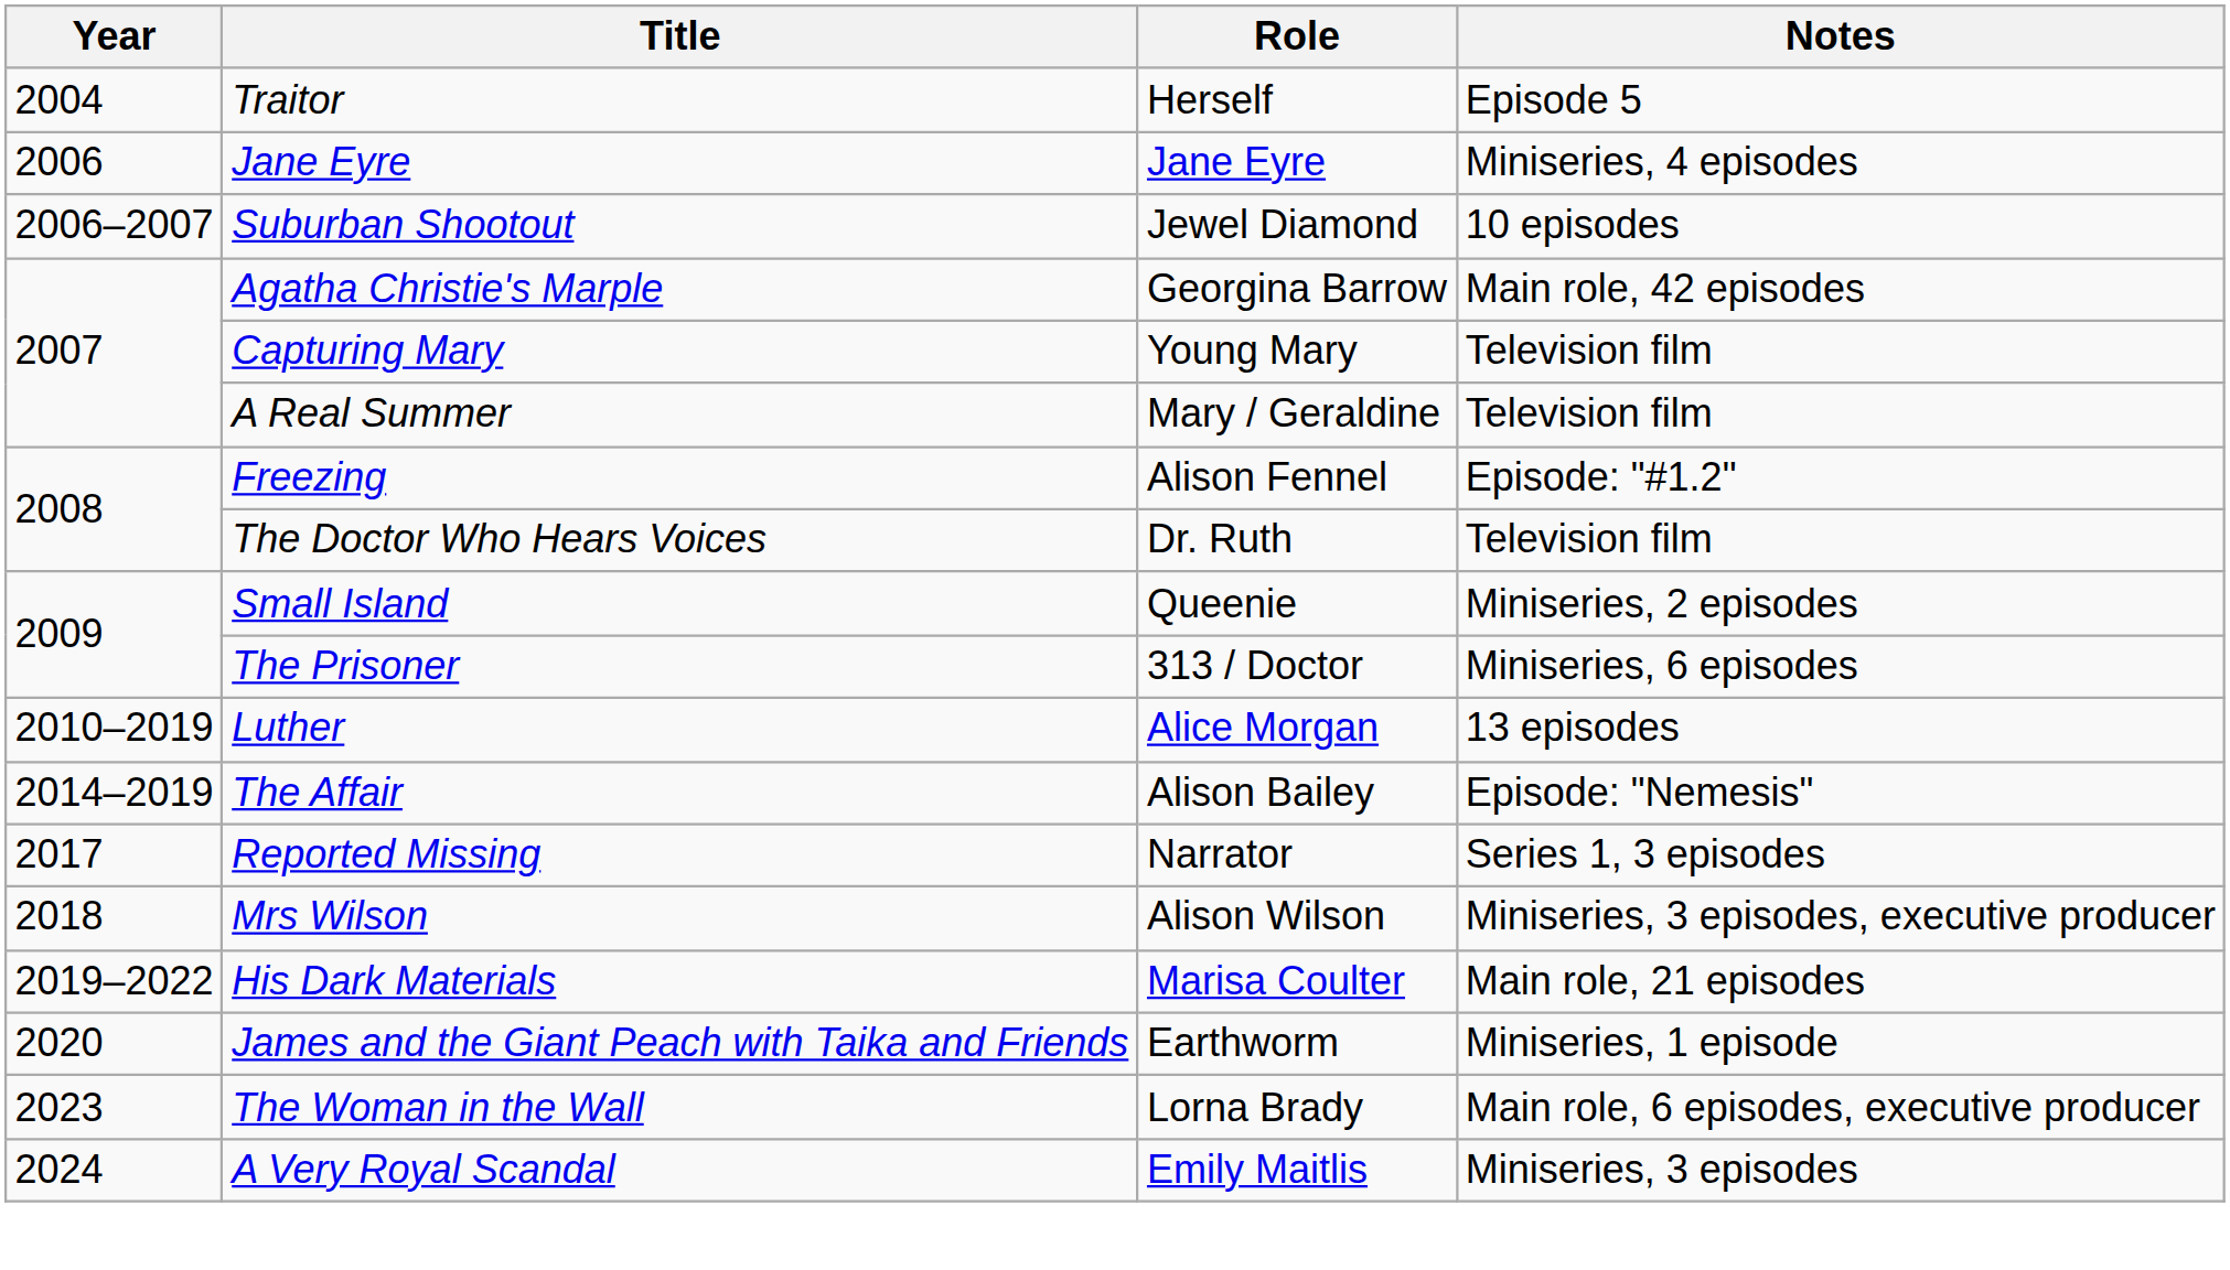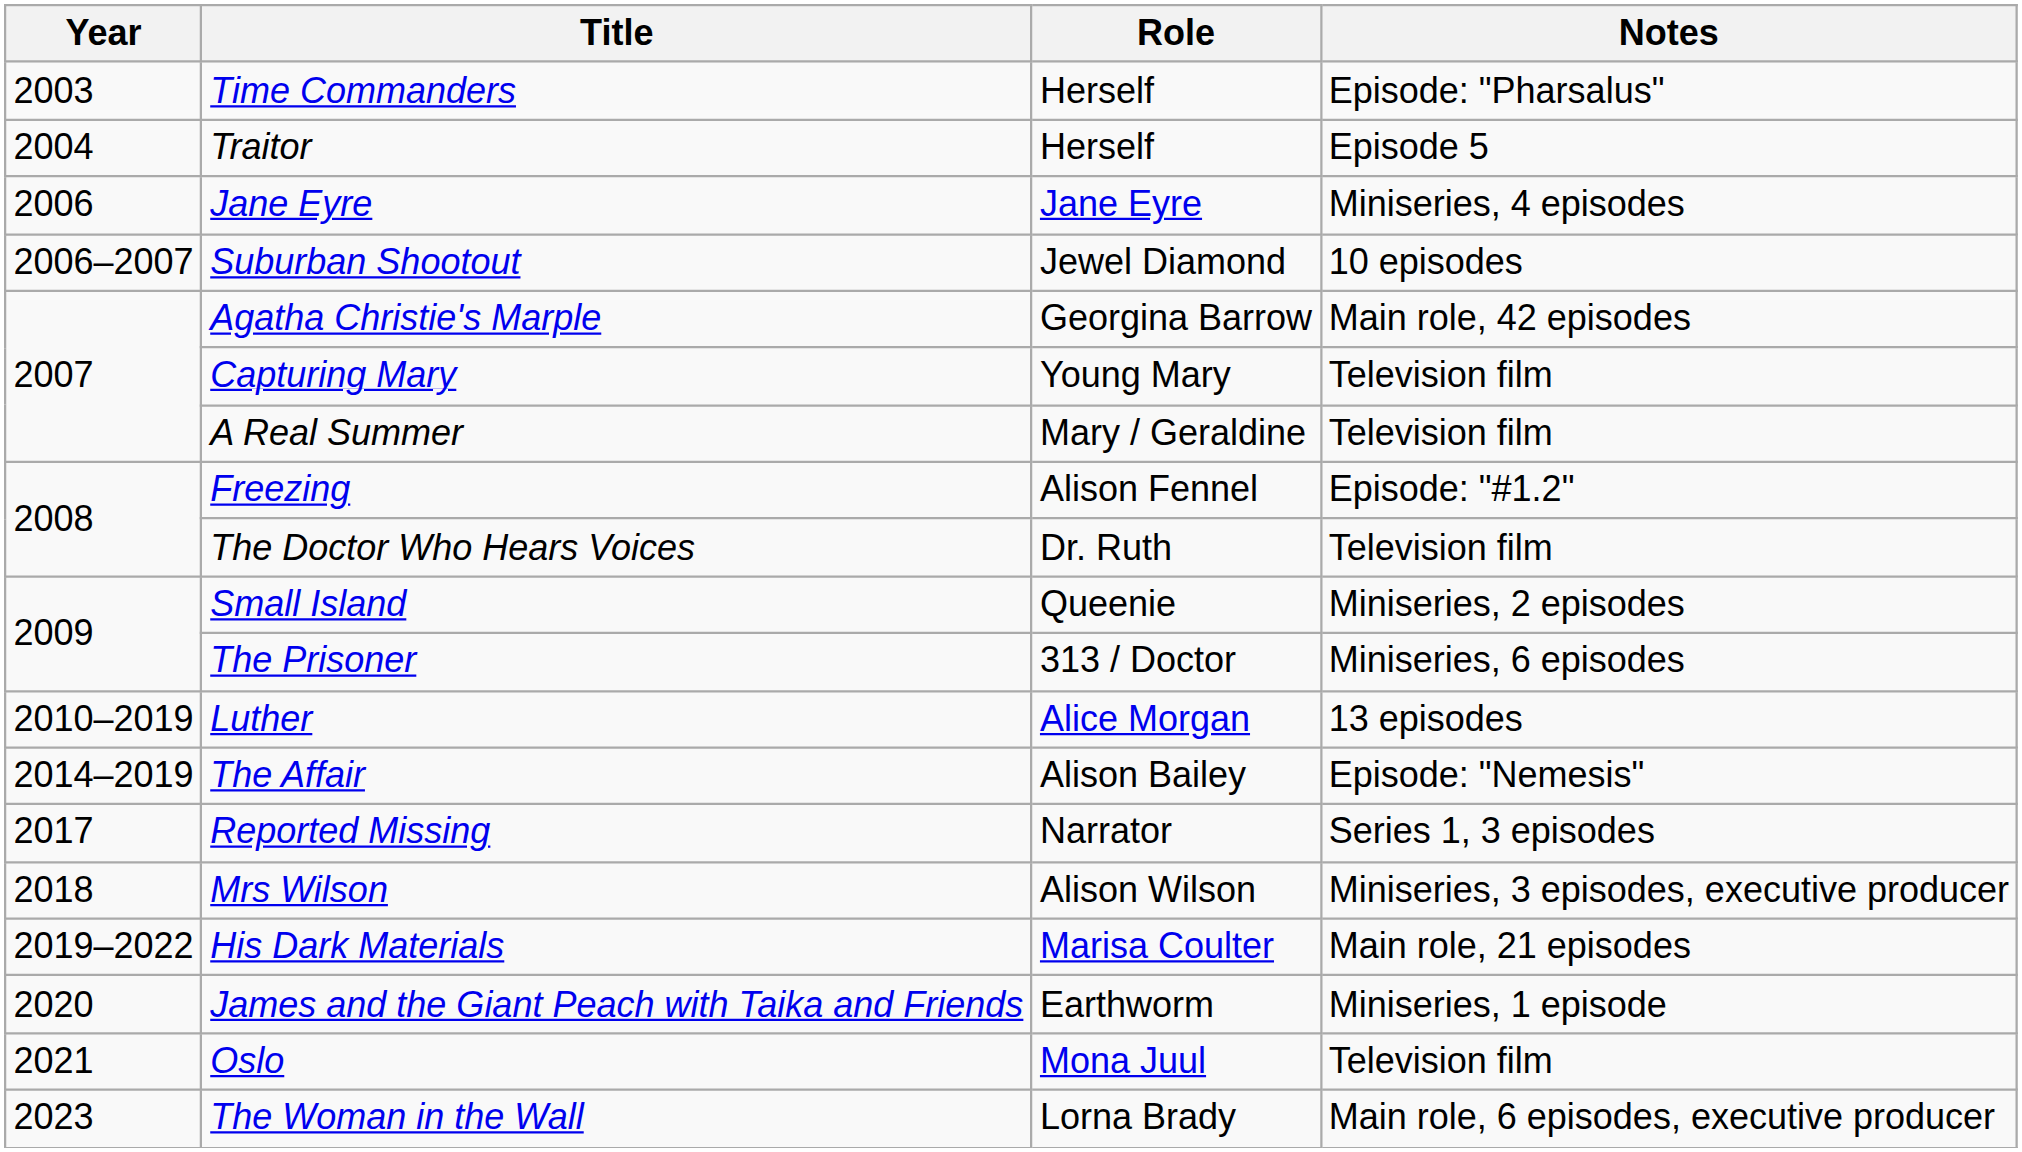+ row: 2003 | Time Commanders | Herself | Episode: "Pharsalus"
+ row: 2021 | Oslo | Mona Juul | Television film
- row: 2024 | A Very Royal Scandal | Emily Maitlis | Miniseries, 3 episodes
